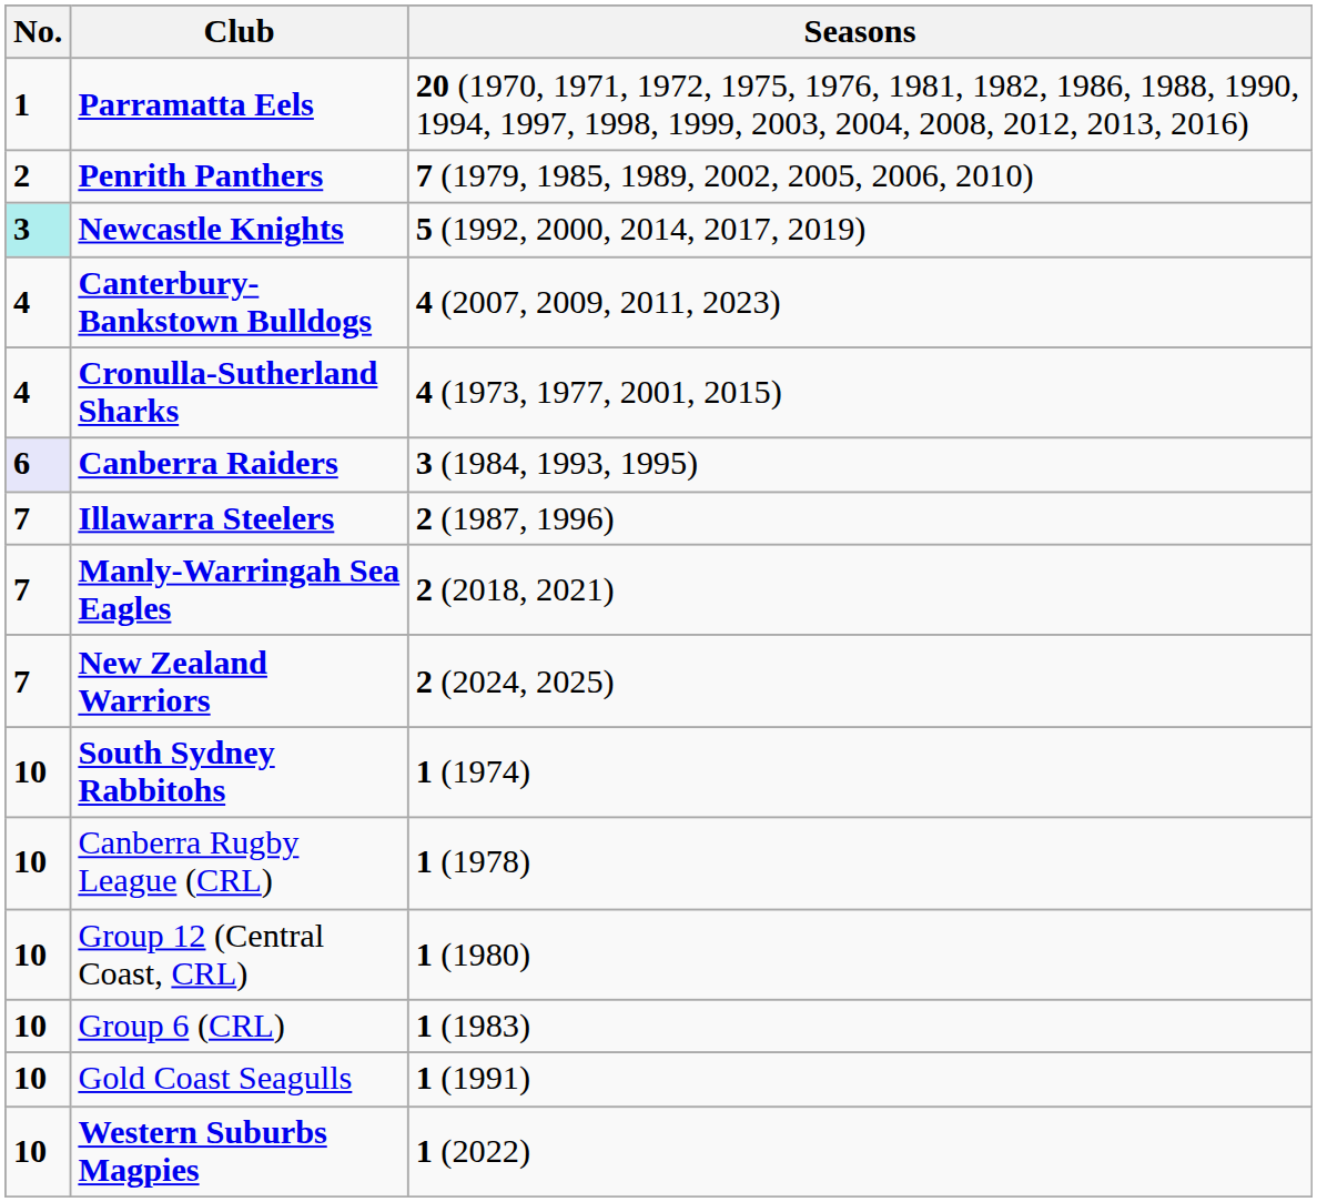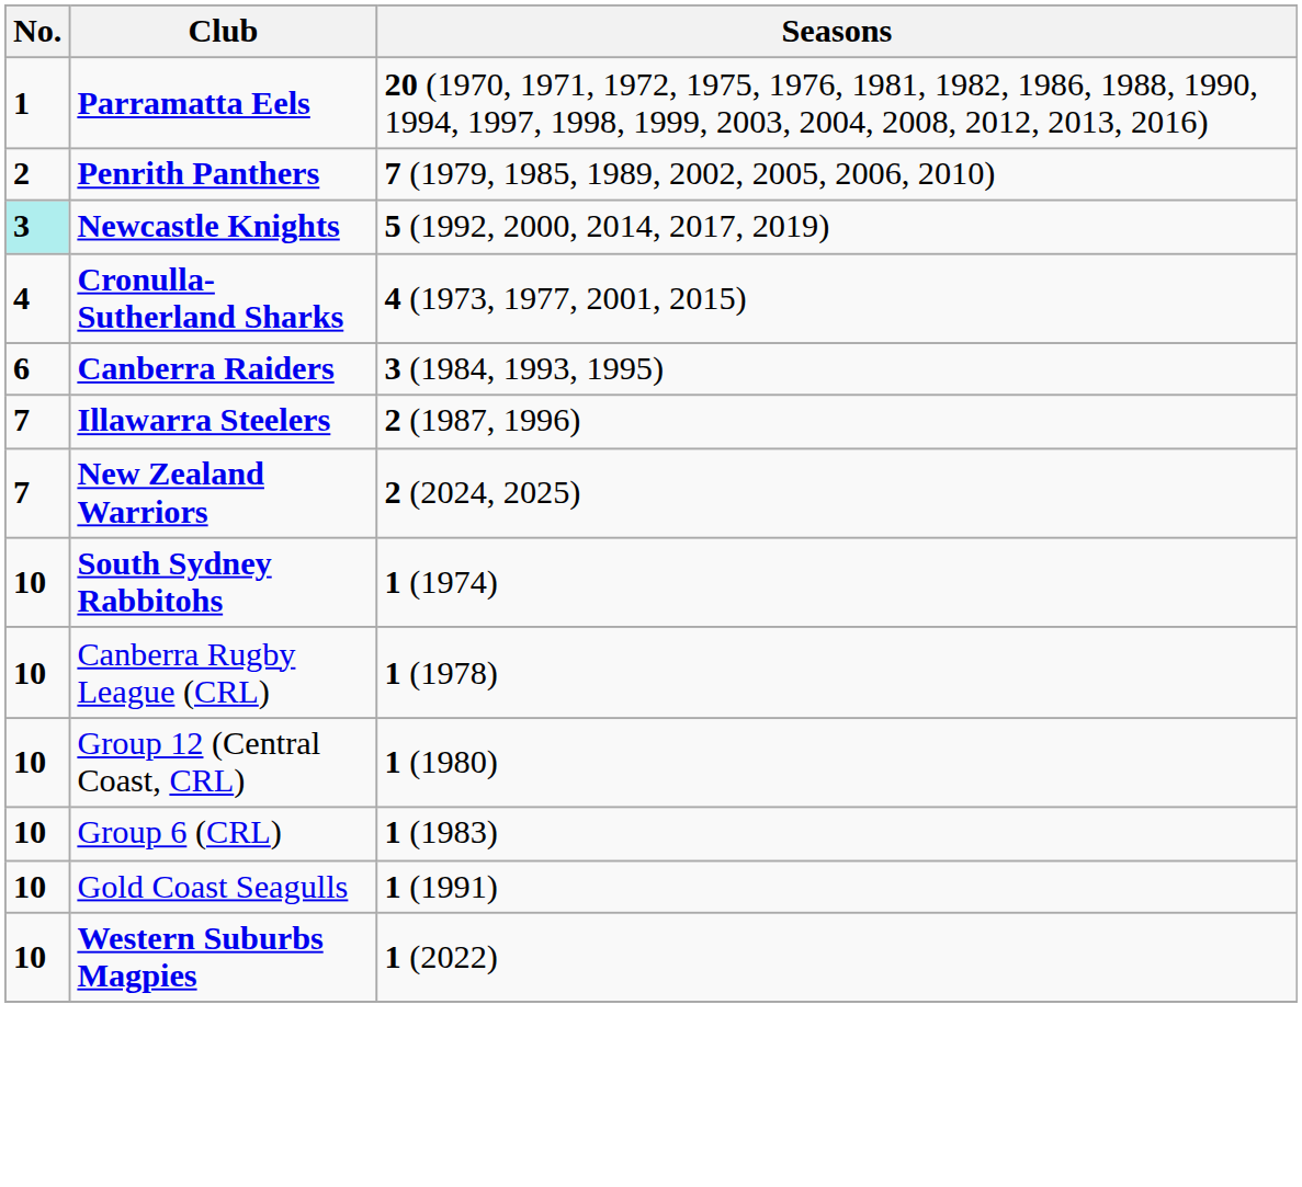- row: 4 | Canterbury-Bankstown Bulldogs | 4 (2007, 2009, 2011, 2023)
Canberra Raiders | No.: lavender background -> no background
- row: 7 | Manly-Warringah Sea Eagles | 2 (2018, 2021)
